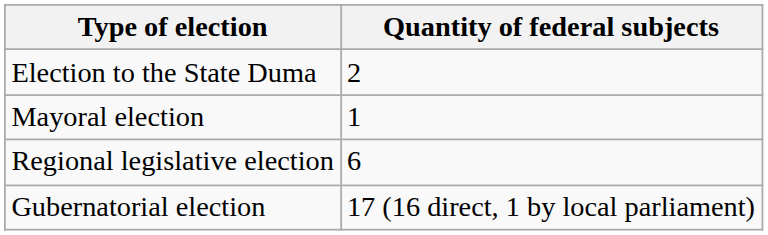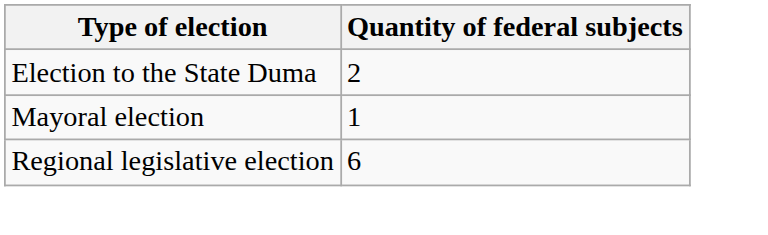- row: Gubernatorial election | 17 (16 direct, 1 by local parliament)
